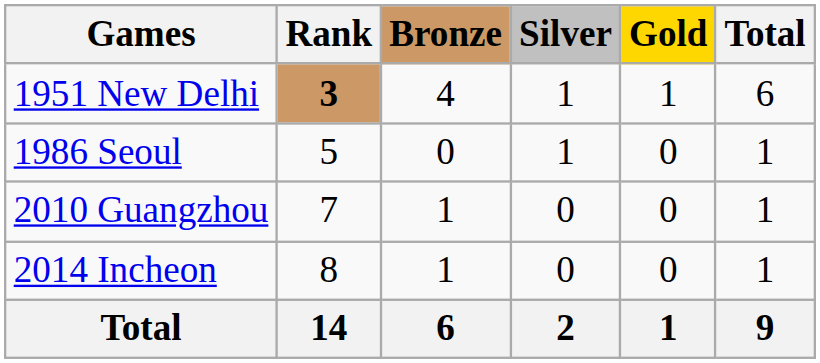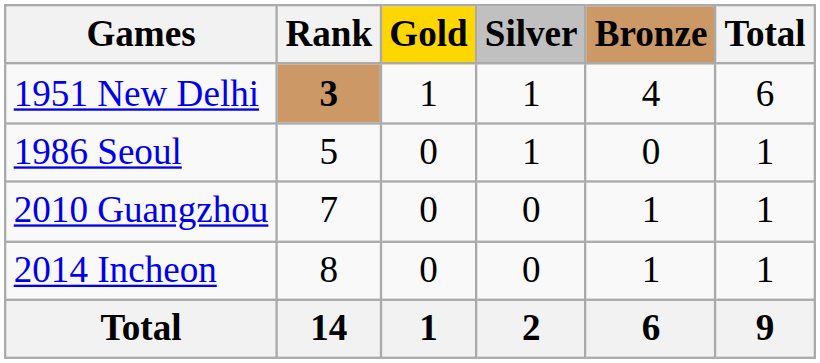columns swapped: Gold <-> Bronze
